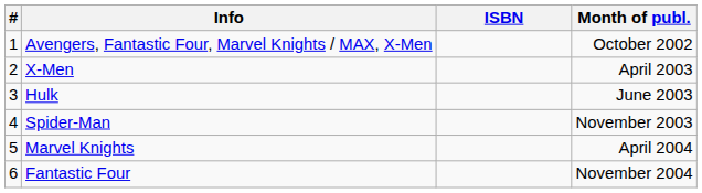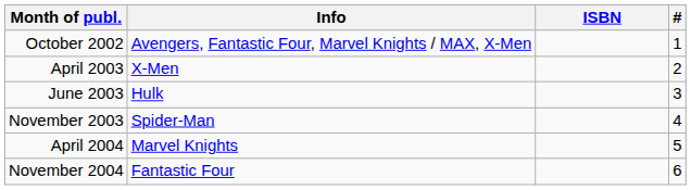columns swapped: # <-> Month of publ.
